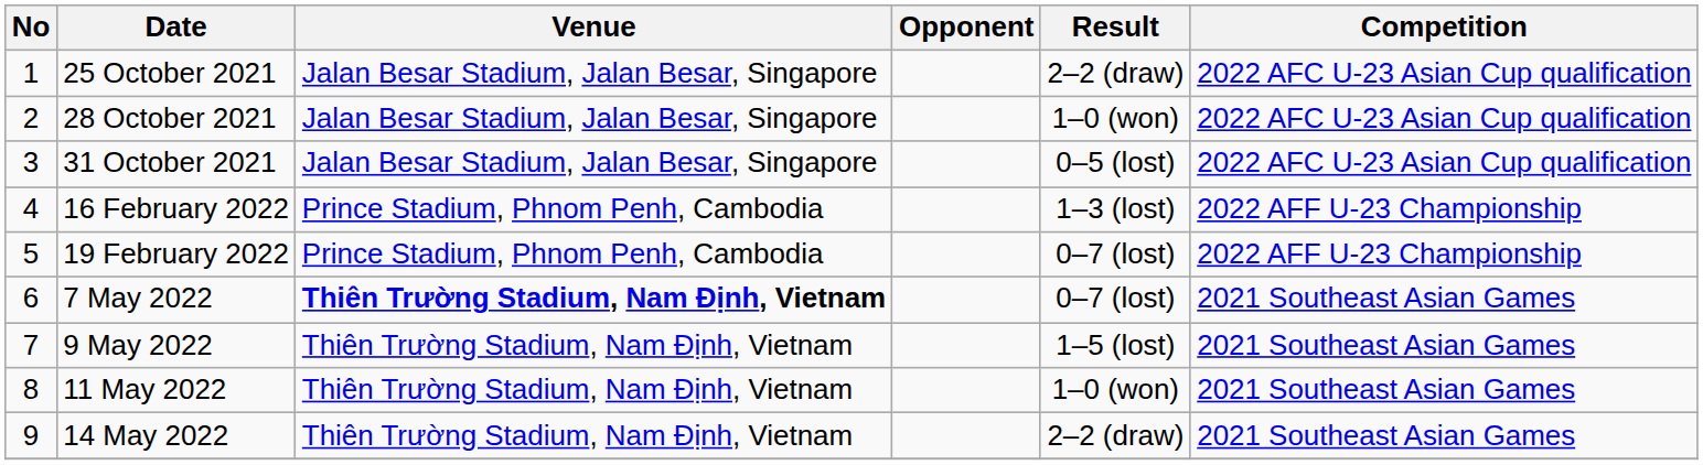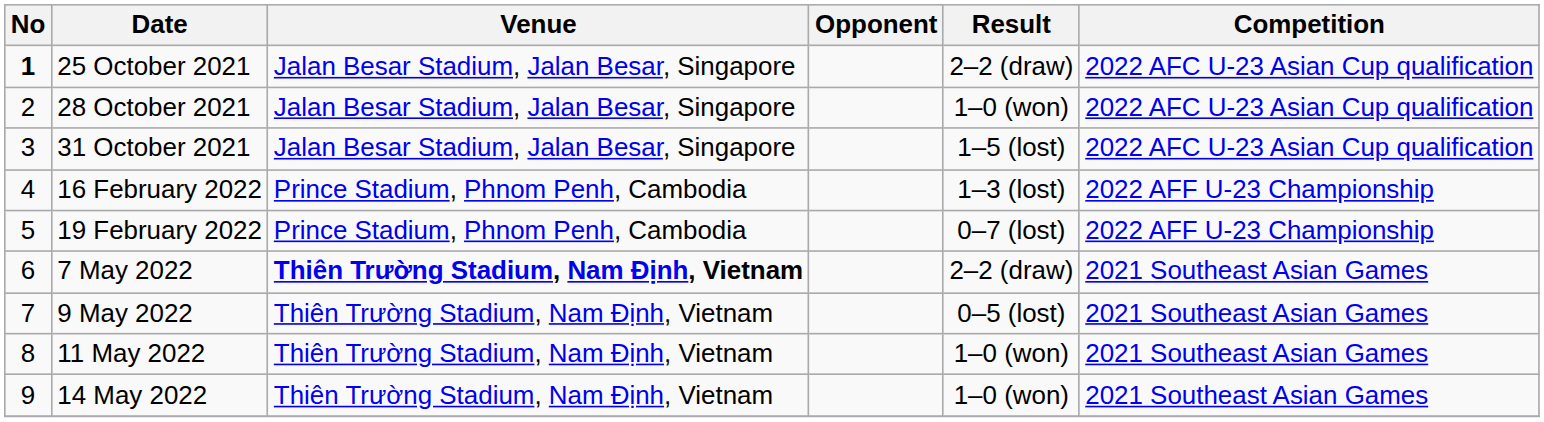25 October 2021 | No: normal -> bold
31 October 2021 | Result: 0–5 (lost) -> 1–5 (lost)
7 May 2022 | Result: 0–7 (lost) -> 2–2 (draw)
9 May 2022 | Result: 1–5 (lost) -> 0–5 (lost)
14 May 2022 | Result: 2–2 (draw) -> 1–0 (won)
